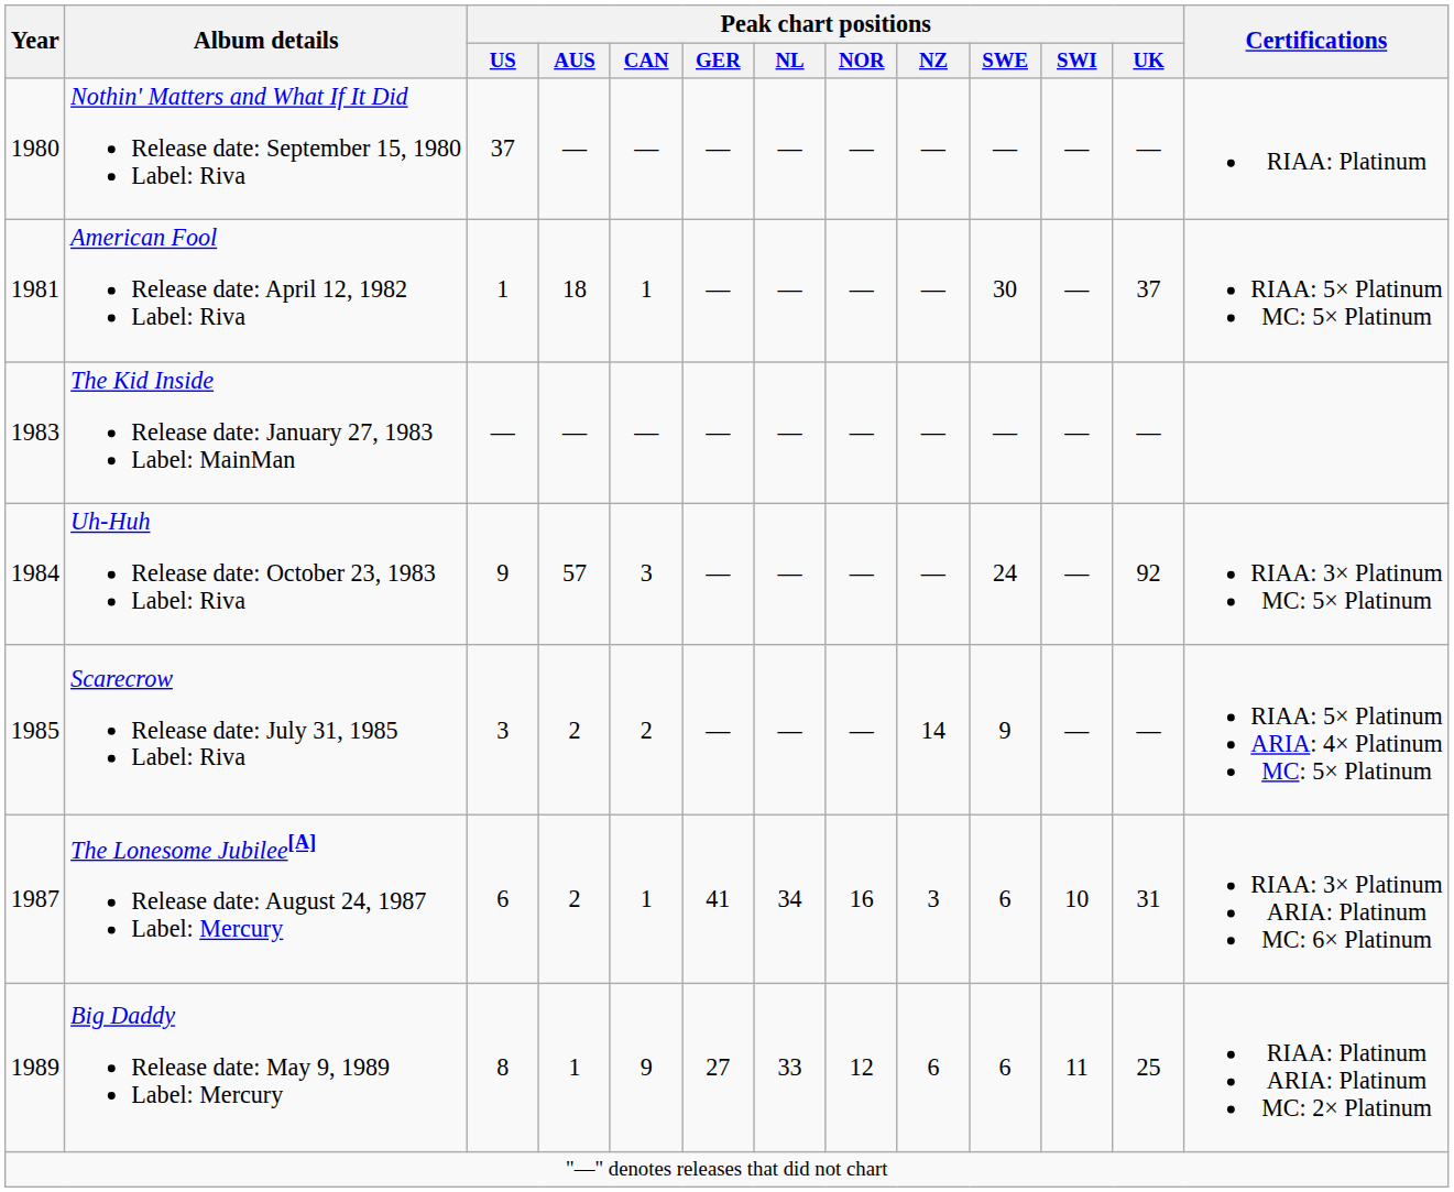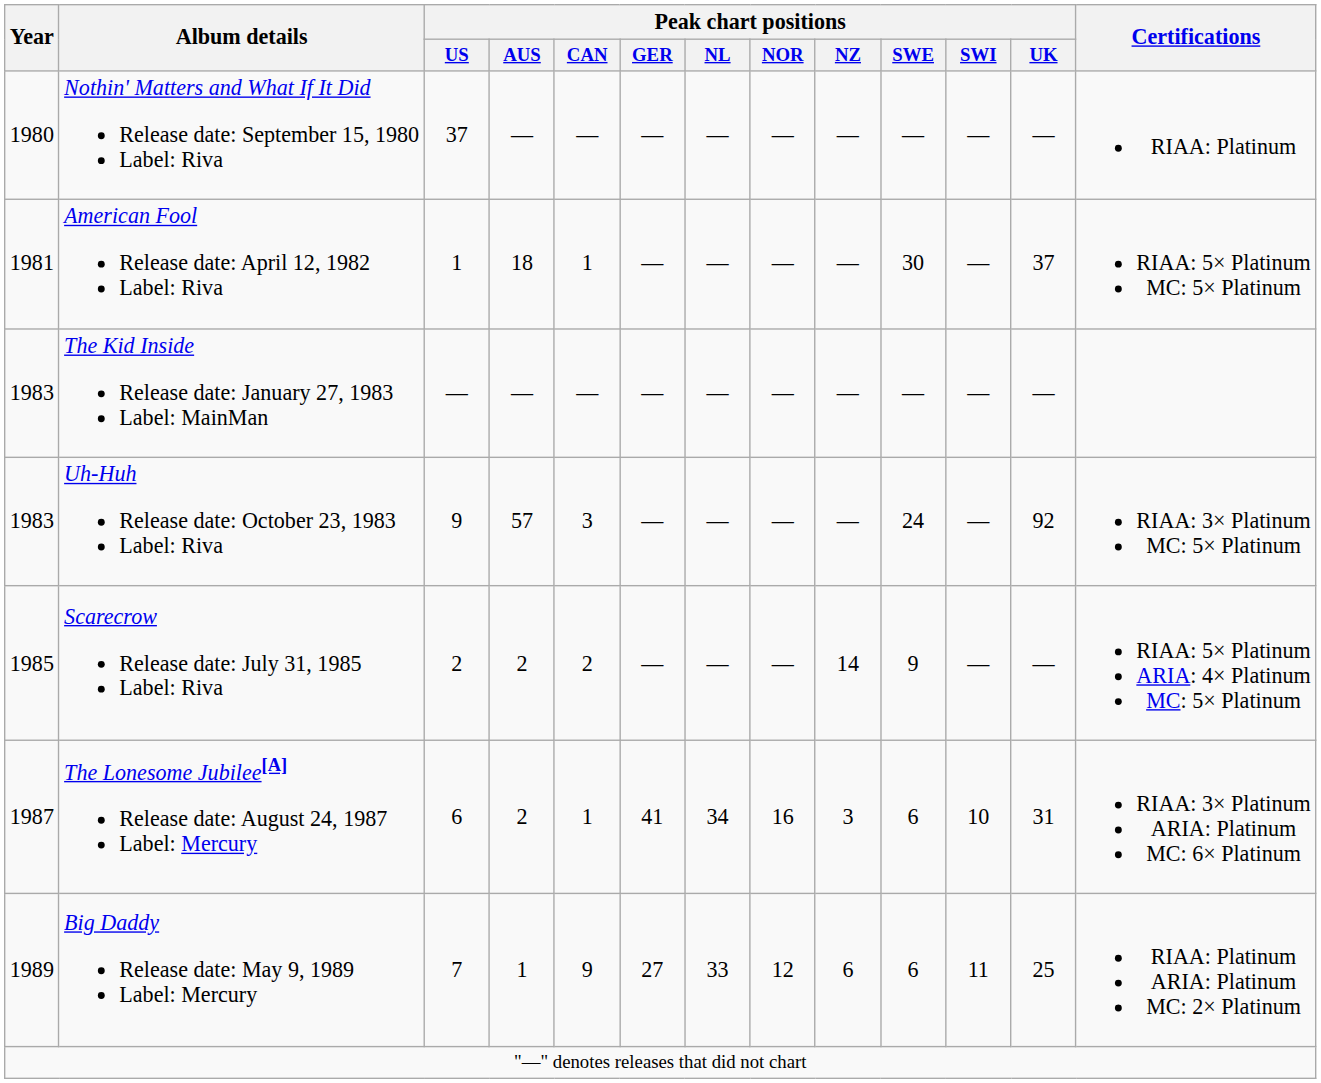Uh-Huh Release date: October 23, 1983 Label: Riva | Year: 1984 -> 1983
Scarecrow Release date: July 31, 1985 Label: Riva | Peak chart positions / US: 3 -> 2
Big Daddy Release date: May 9, 1989 Label: Mercury | Peak chart positions / US: 8 -> 7
